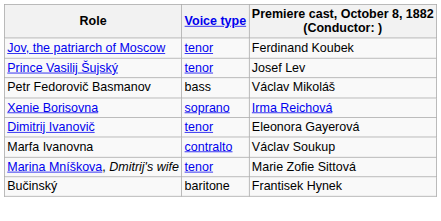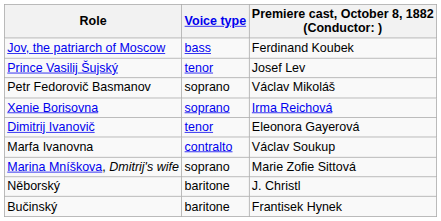Jov, the patriarch of Moscow | Voice type: tenor -> bass
Petr Fedorovič Basmanov | Voice type: bass -> soprano
Marina Mníškova, Dmitrij's wife | Voice type: tenor -> soprano
+ row: Něborský | baritone | J. Christl
